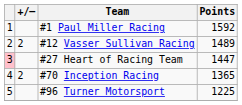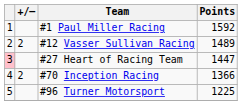#70 Inception Racing | Points: 1365 -> 1366
